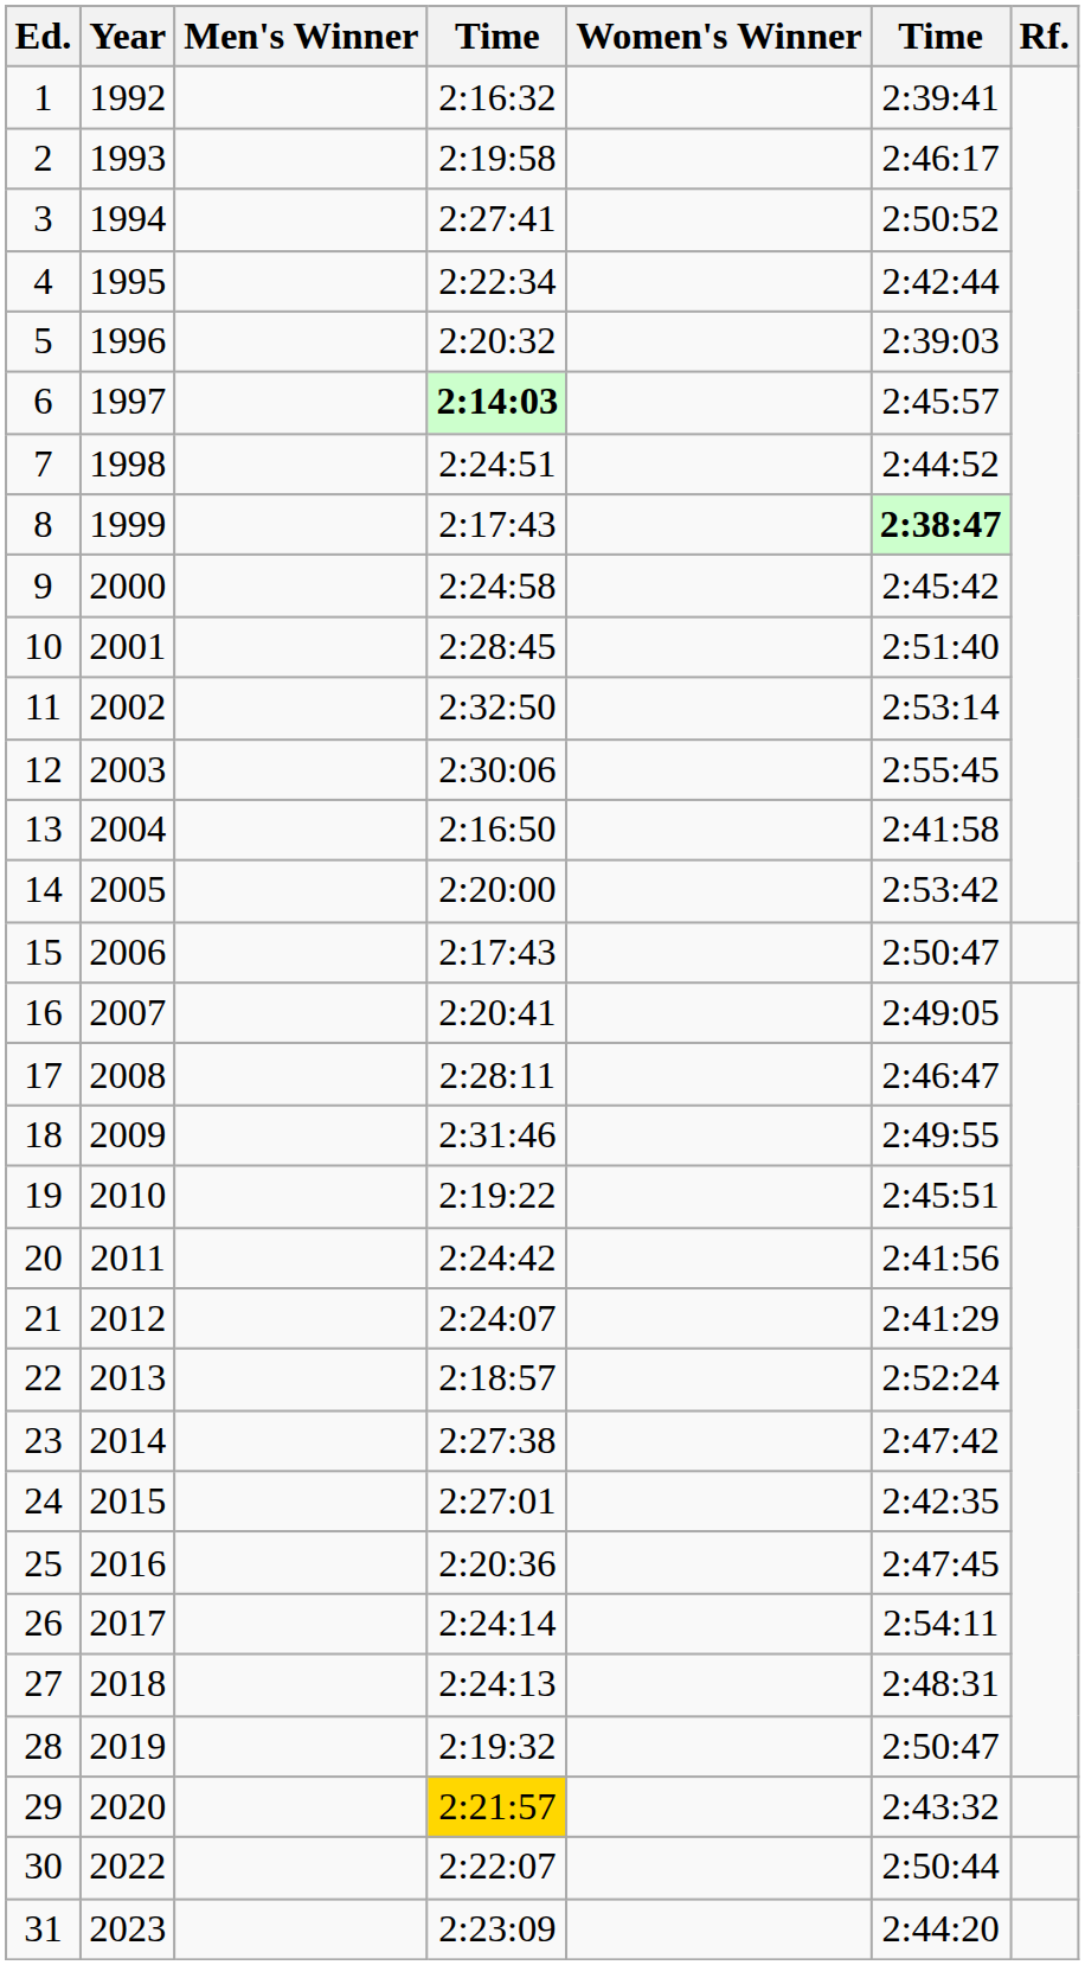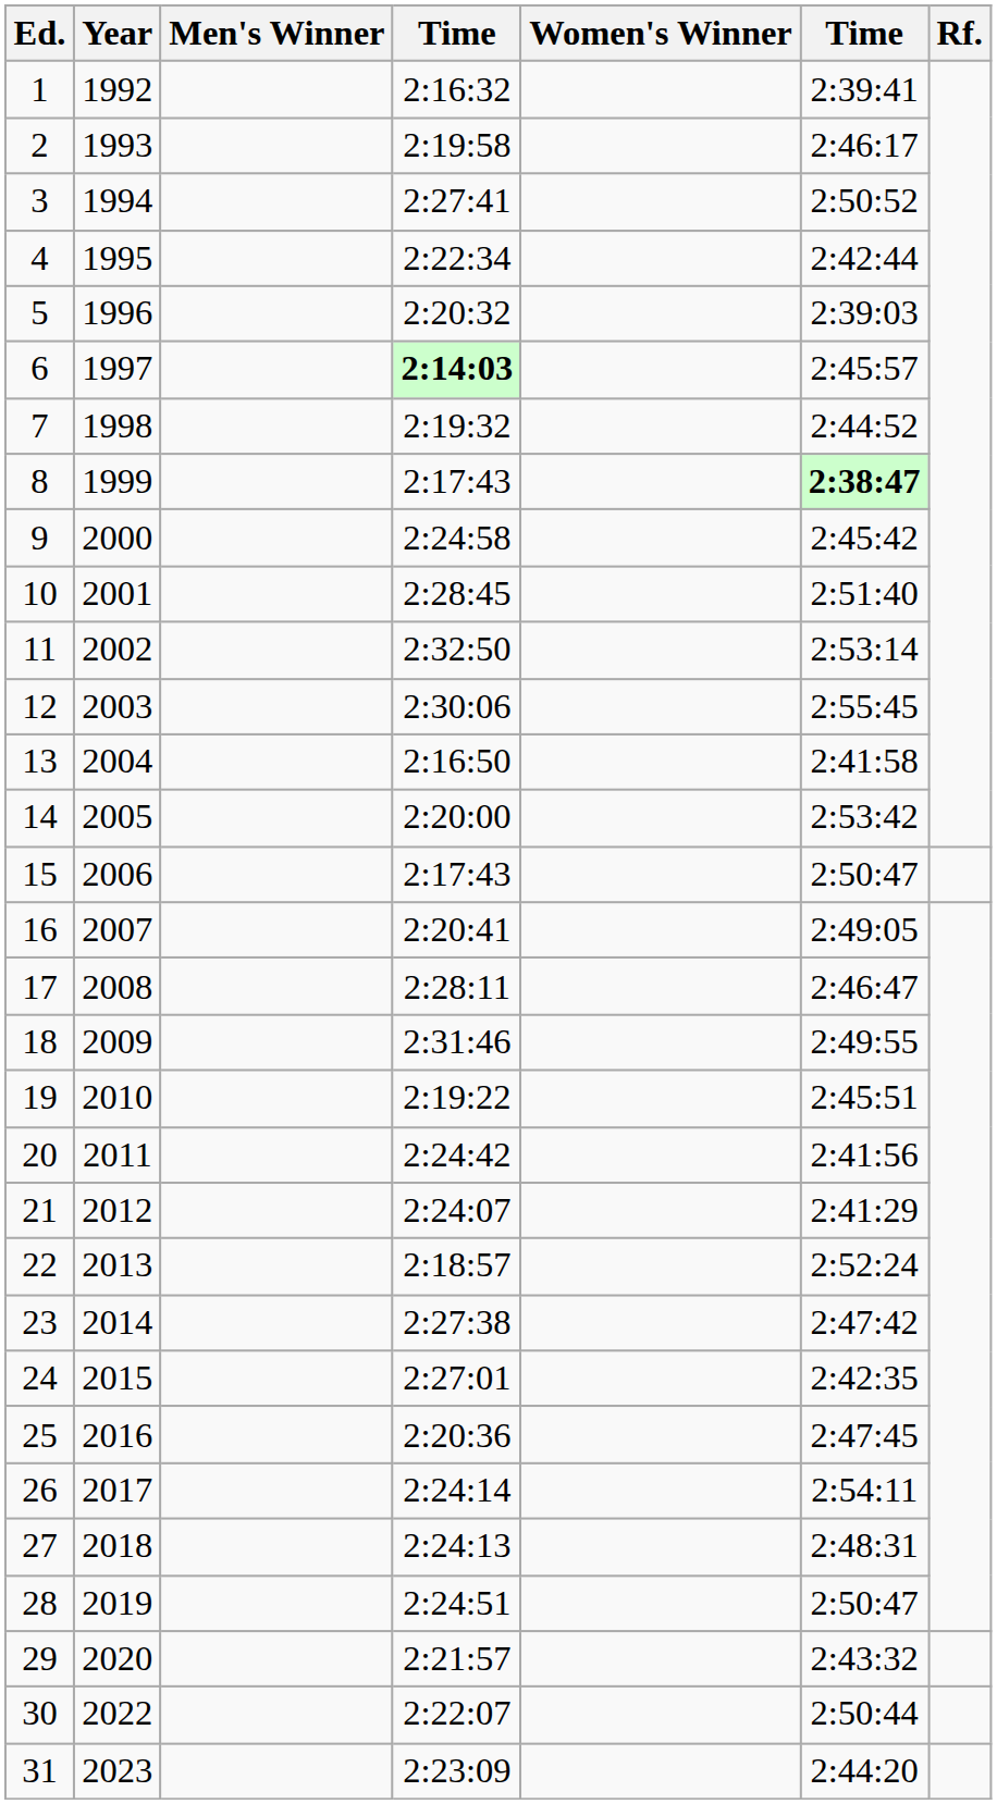7 | column 4: 2:24:51 -> 2:19:32
28 | column 4: 2:19:32 -> 2:24:51
29 | column 4: gold background -> no background
